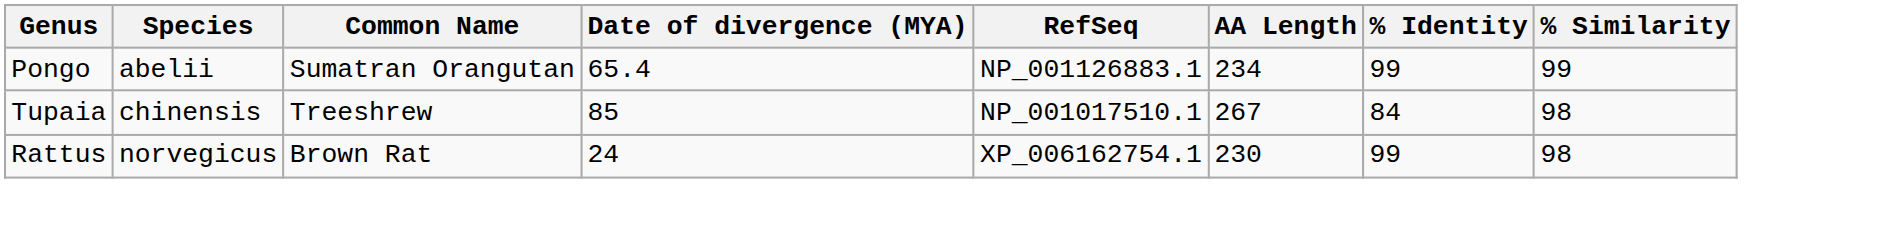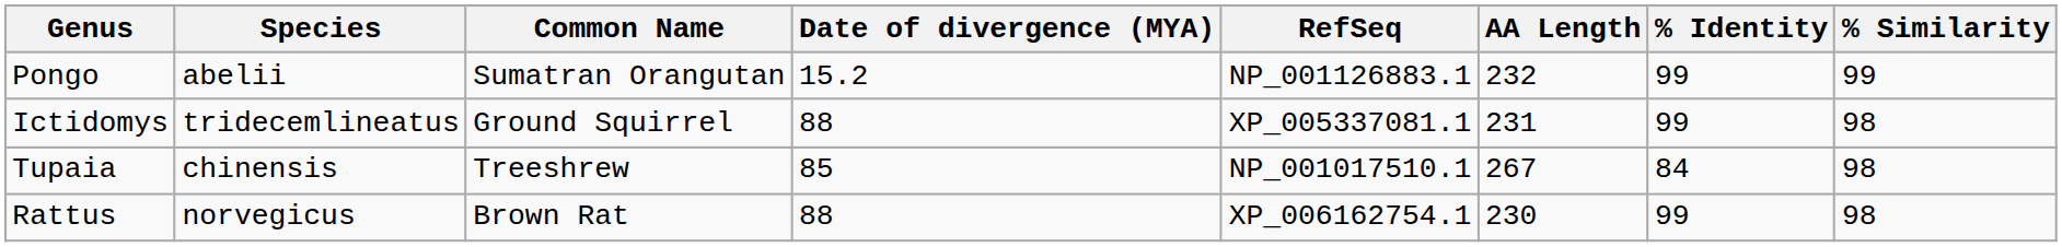Pongo | Date of divergence (MYA): 65.4 -> 15.2
Pongo | AA Length: 234 -> 232
+ row: Ictidomys | tridecemlineatus | Ground Squirrel | 88 | XP_005337081.1 | 231 | 99 | 98
Rattus | Date of divergence (MYA): 24 -> 88
